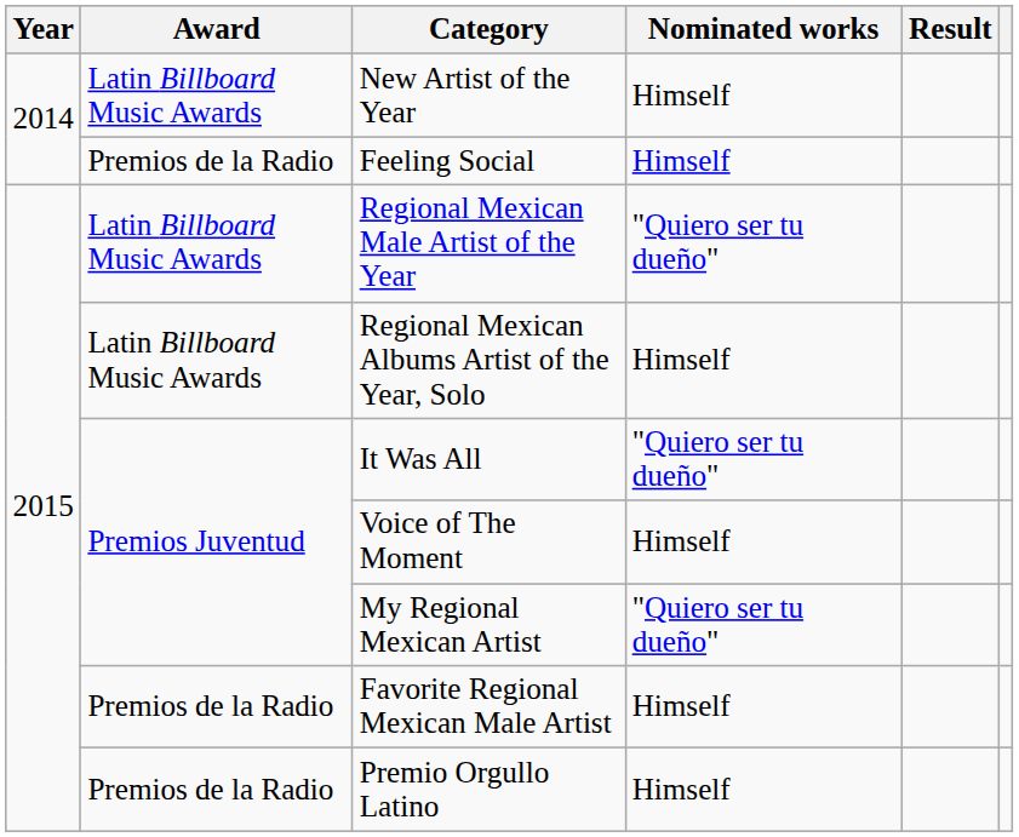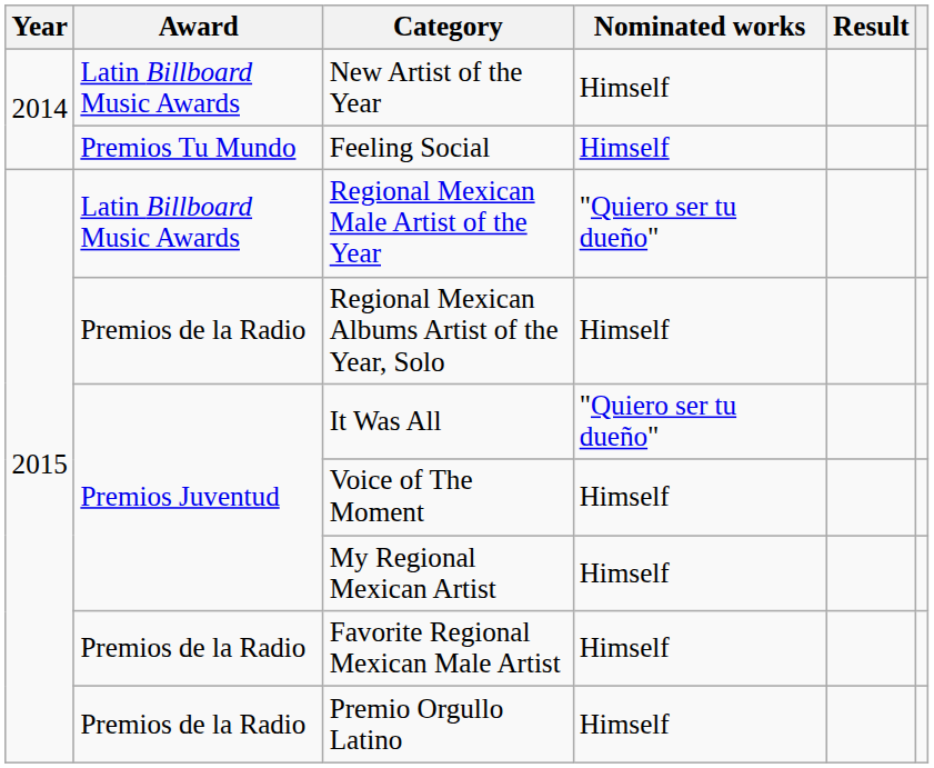Feeling Social | Award: Premios de la Radio -> Premios Tu Mundo
Regional Mexican Albums Artist of the Year, Solo | Award: Latin Billboard Music Awards -> Premios de la Radio
My Regional Mexican Artist | Nominated works: "Quiero ser tu dueño" -> Himself
